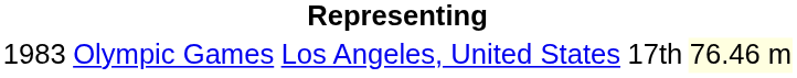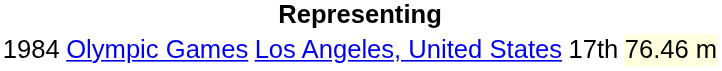Olympic Games | column 1: 1983 -> 1984
